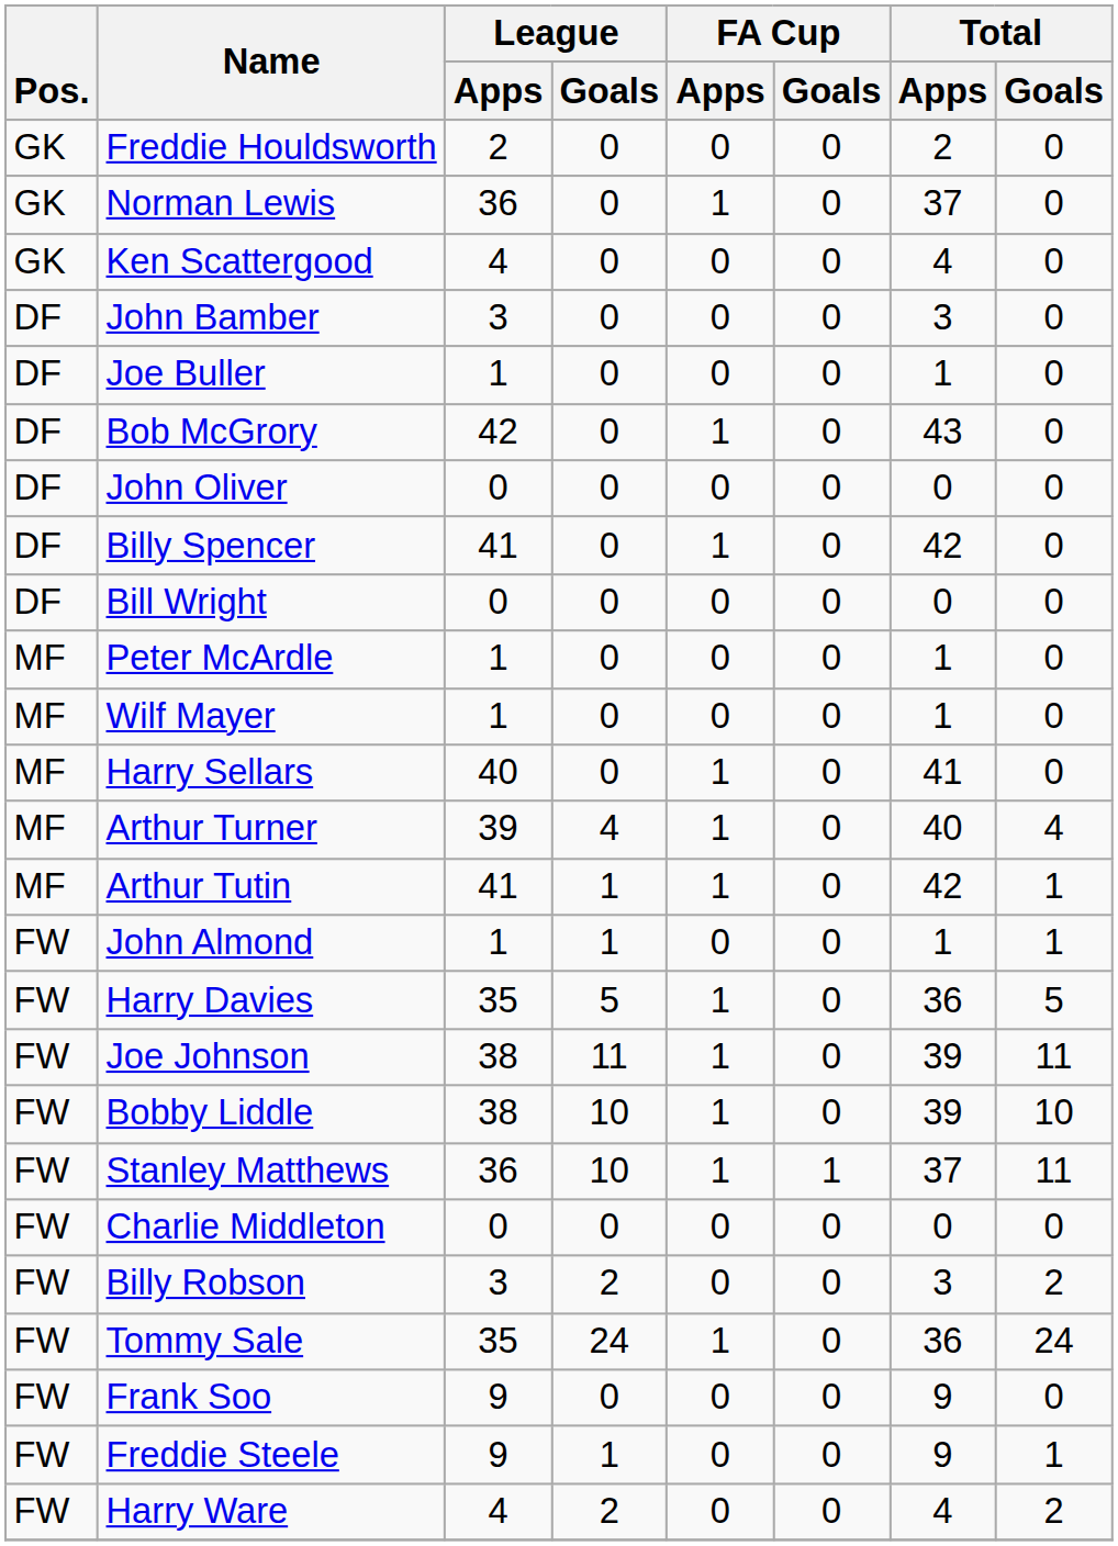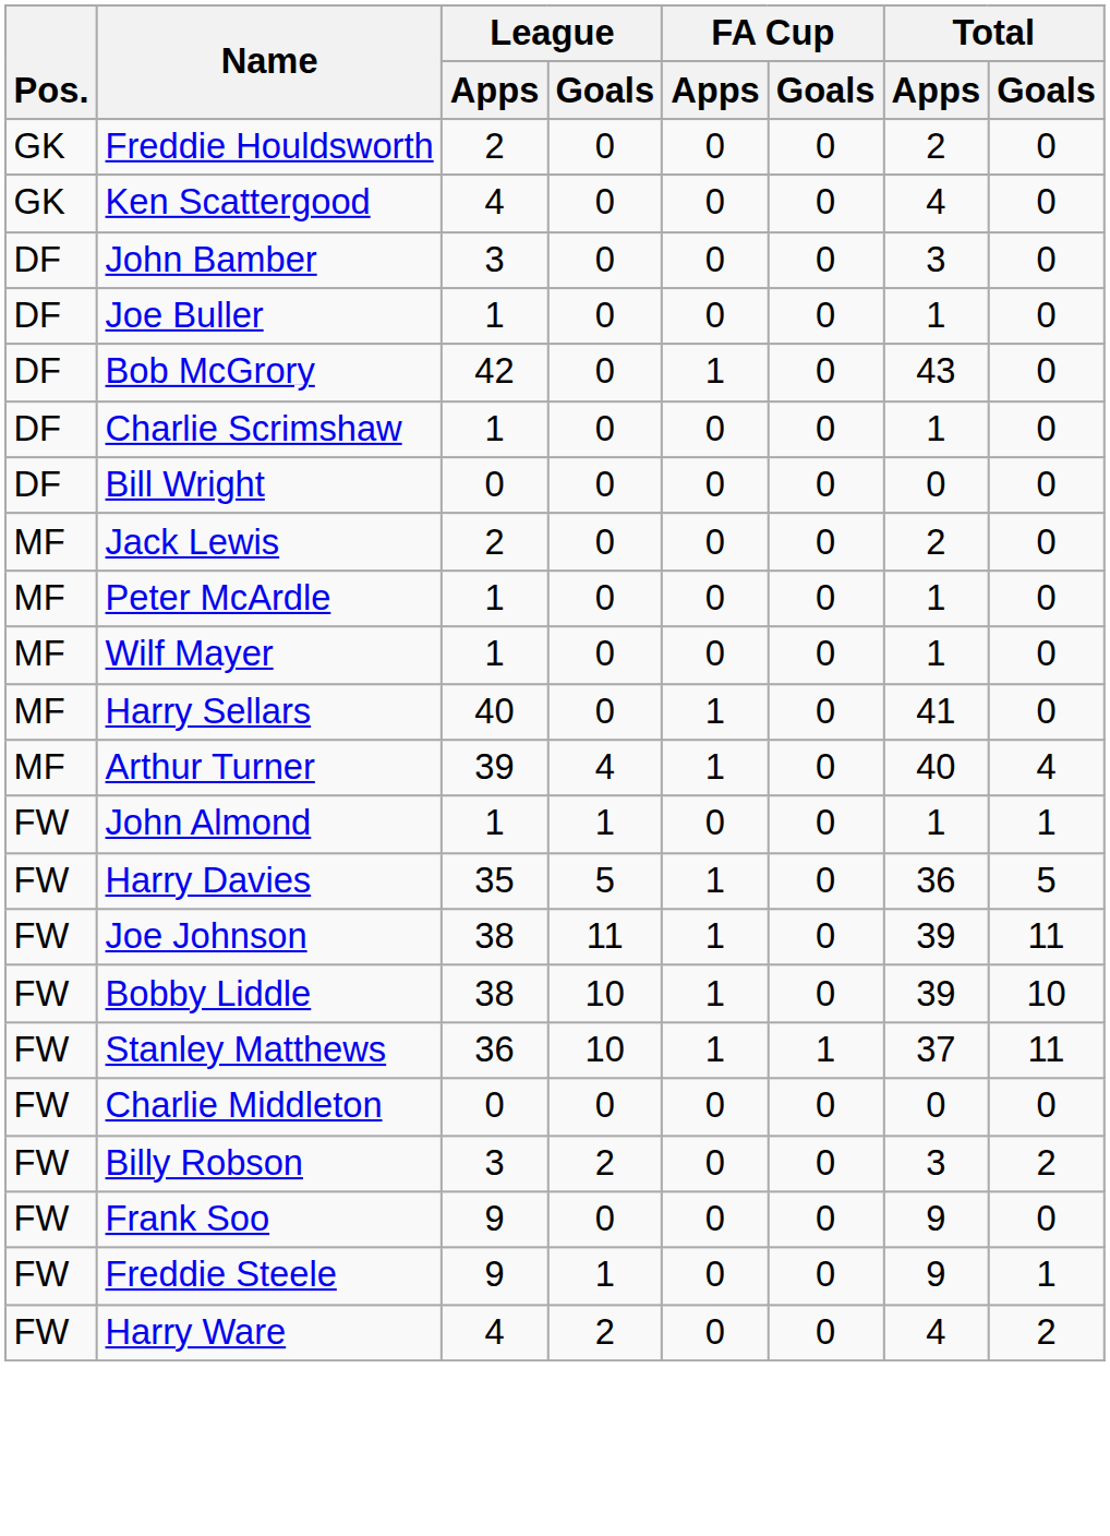- row: GK | Norman Lewis | 36 | 0 | 1 | 0 | 37 | 0
- row: DF | John Oliver | 0 | 0 | 0 | 0 | 0 | 0
+ row: DF | Charlie Scrimshaw | 1 | 0 | 0 | 0 | 1 | 0
- row: DF | Billy Spencer | 41 | 0 | 1 | 0 | 42 | 0
+ row: MF | Jack Lewis | 2 | 0 | 0 | 0 | 2 | 0
- row: MF | Arthur Tutin | 41 | 1 | 1 | 0 | 42 | 1
- row: FW | Tommy Sale | 35 | 24 | 1 | 0 | 36 | 24
